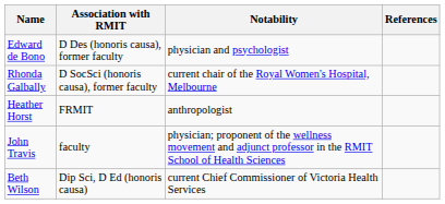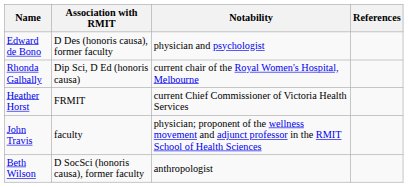Rhonda Galbally | Association with RMIT: D SocSci (honoris causa), former faculty -> Dip Sci, D Ed (honoris causa)
Heather Horst | Notability: anthropologist -> current Chief Commissioner of Victoria Health Services
Beth Wilson | Association with RMIT: Dip Sci, D Ed (honoris causa) -> D SocSci (honoris causa), former faculty
Beth Wilson | Notability: current Chief Commissioner of Victoria Health Services -> anthropologist
